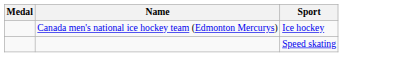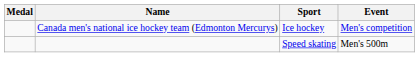+ column: Event | Men's competition | Men's 500m
